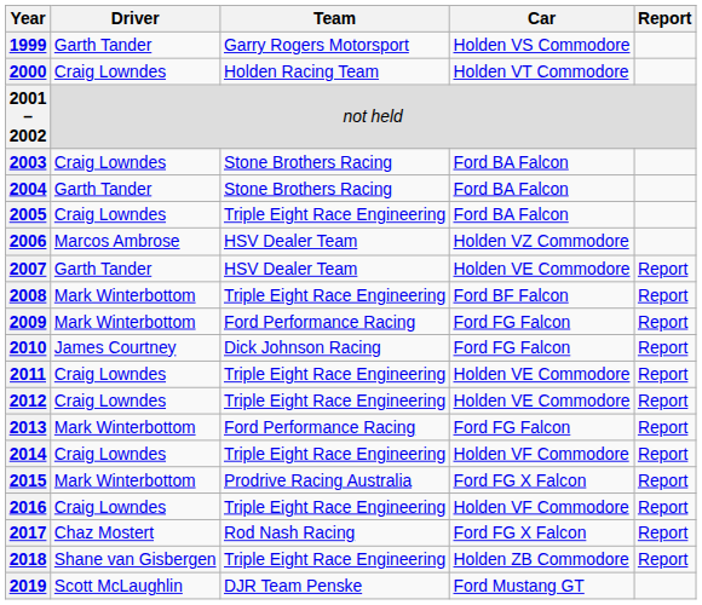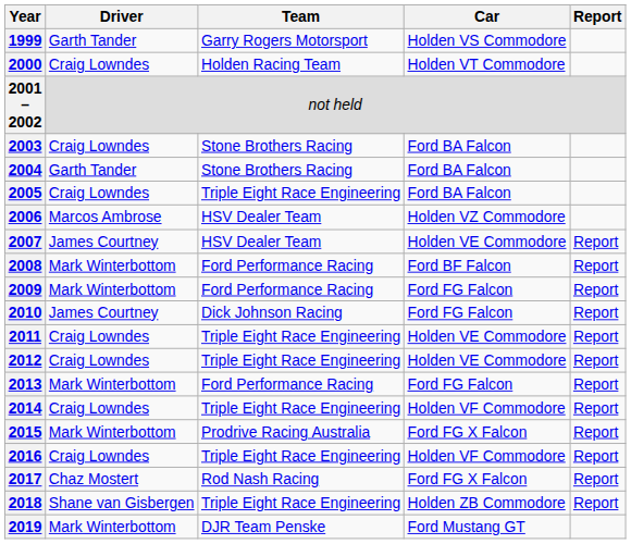2007 | Driver: Garth Tander -> James Courtney
2008 | Team: Triple Eight Race Engineering -> Ford Performance Racing
2019 | Driver: Scott McLaughlin -> Mark Winterbottom
